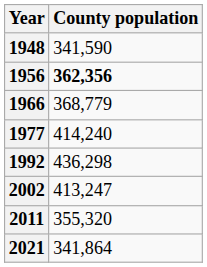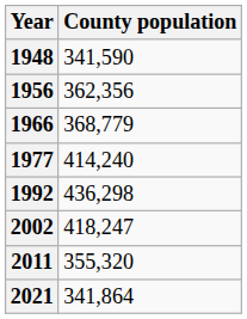1956 | County population: bold -> normal
2002 | County population: 413,247 -> 418,247
